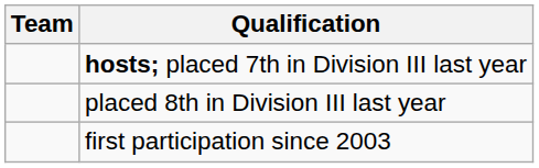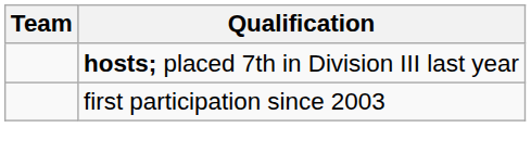- row: placed 8th in Division III last year
